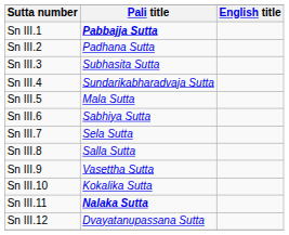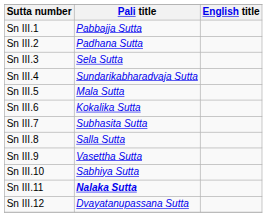Sn III.1 | Pali title: bold -> normal
Sn III.3 | Pali title: Subhasita Sutta -> Sela Sutta
Sn III.6 | Pali title: Sabhiya Sutta -> Kokalika Sutta
Sn III.7 | Pali title: Sela Sutta -> Subhasita Sutta
Sn III.10 | Pali title: Kokalika Sutta -> Sabhiya Sutta
